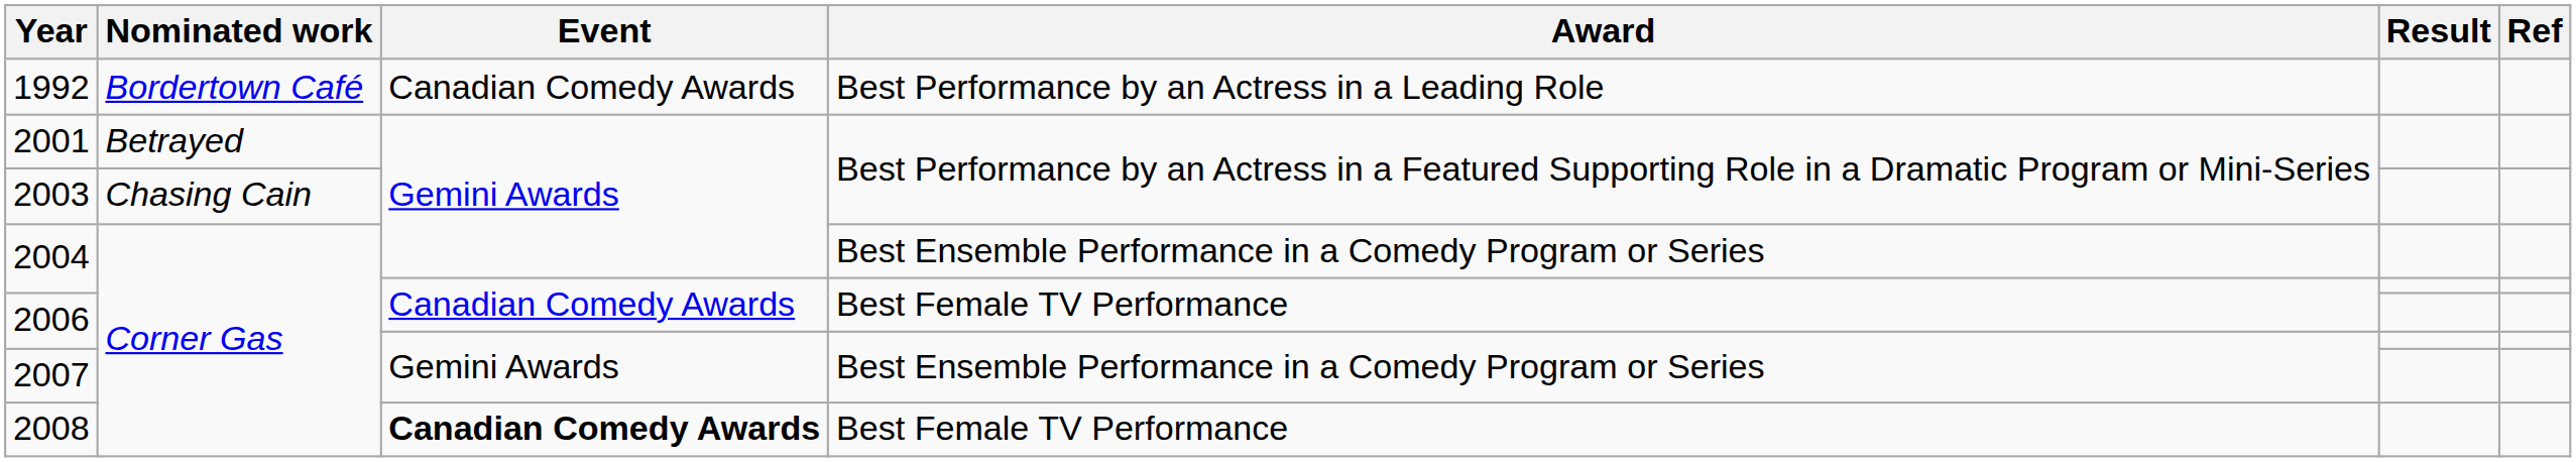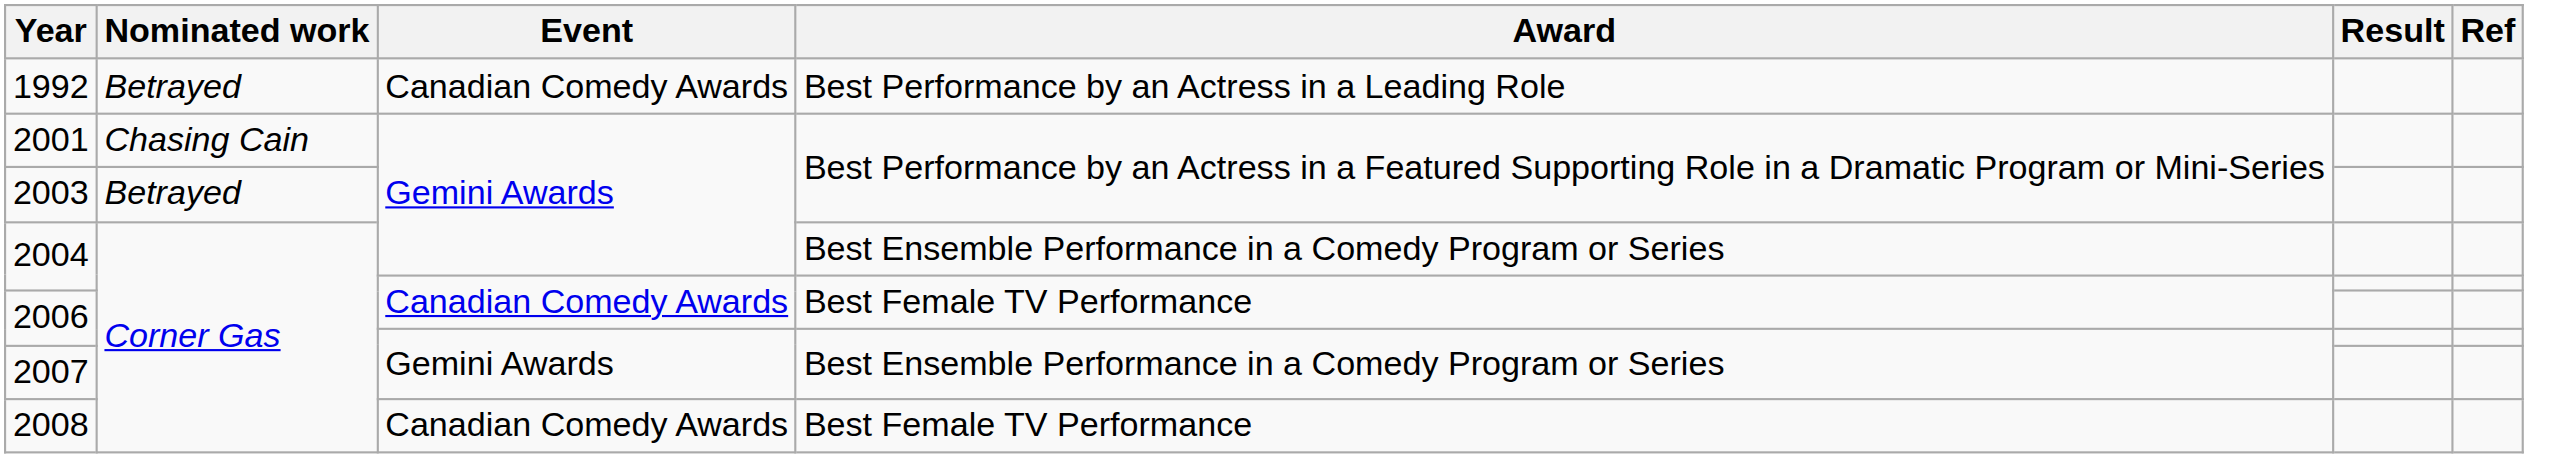1992 | Nominated work: Bordertown Café -> Betrayed
2001 | Nominated work: Betrayed -> Chasing Cain
2003 | Nominated work: Chasing Cain -> Betrayed
2008 | Event: bold -> normal
